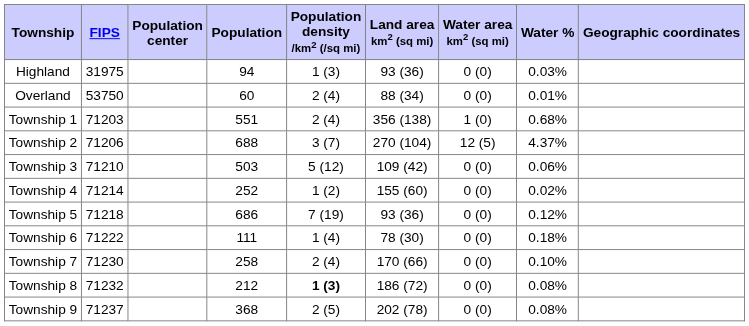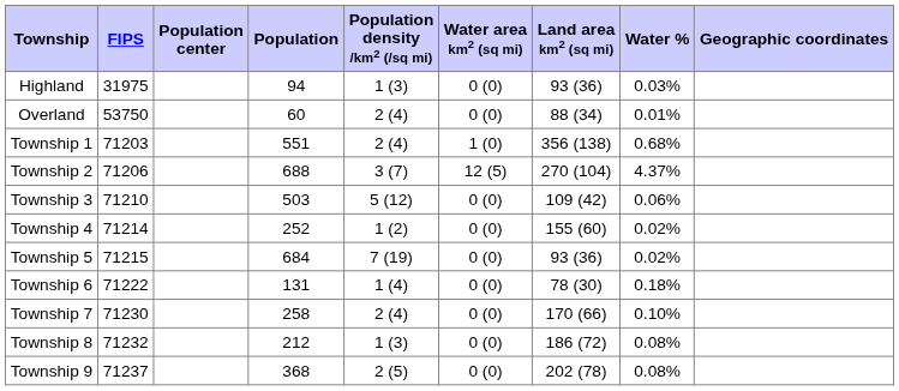columns swapped: Land area km2 (sq mi) <-> Water area km2 (sq mi)
Township 5 | FIPS: 71218 -> 71215
Township 5 | Population: 686 -> 684
Township 5 | Water %: 0.12% -> 0.02%
Township 6 | Population: 111 -> 131
Township 8 | Population density /km2 (/sq mi): bold -> normal
